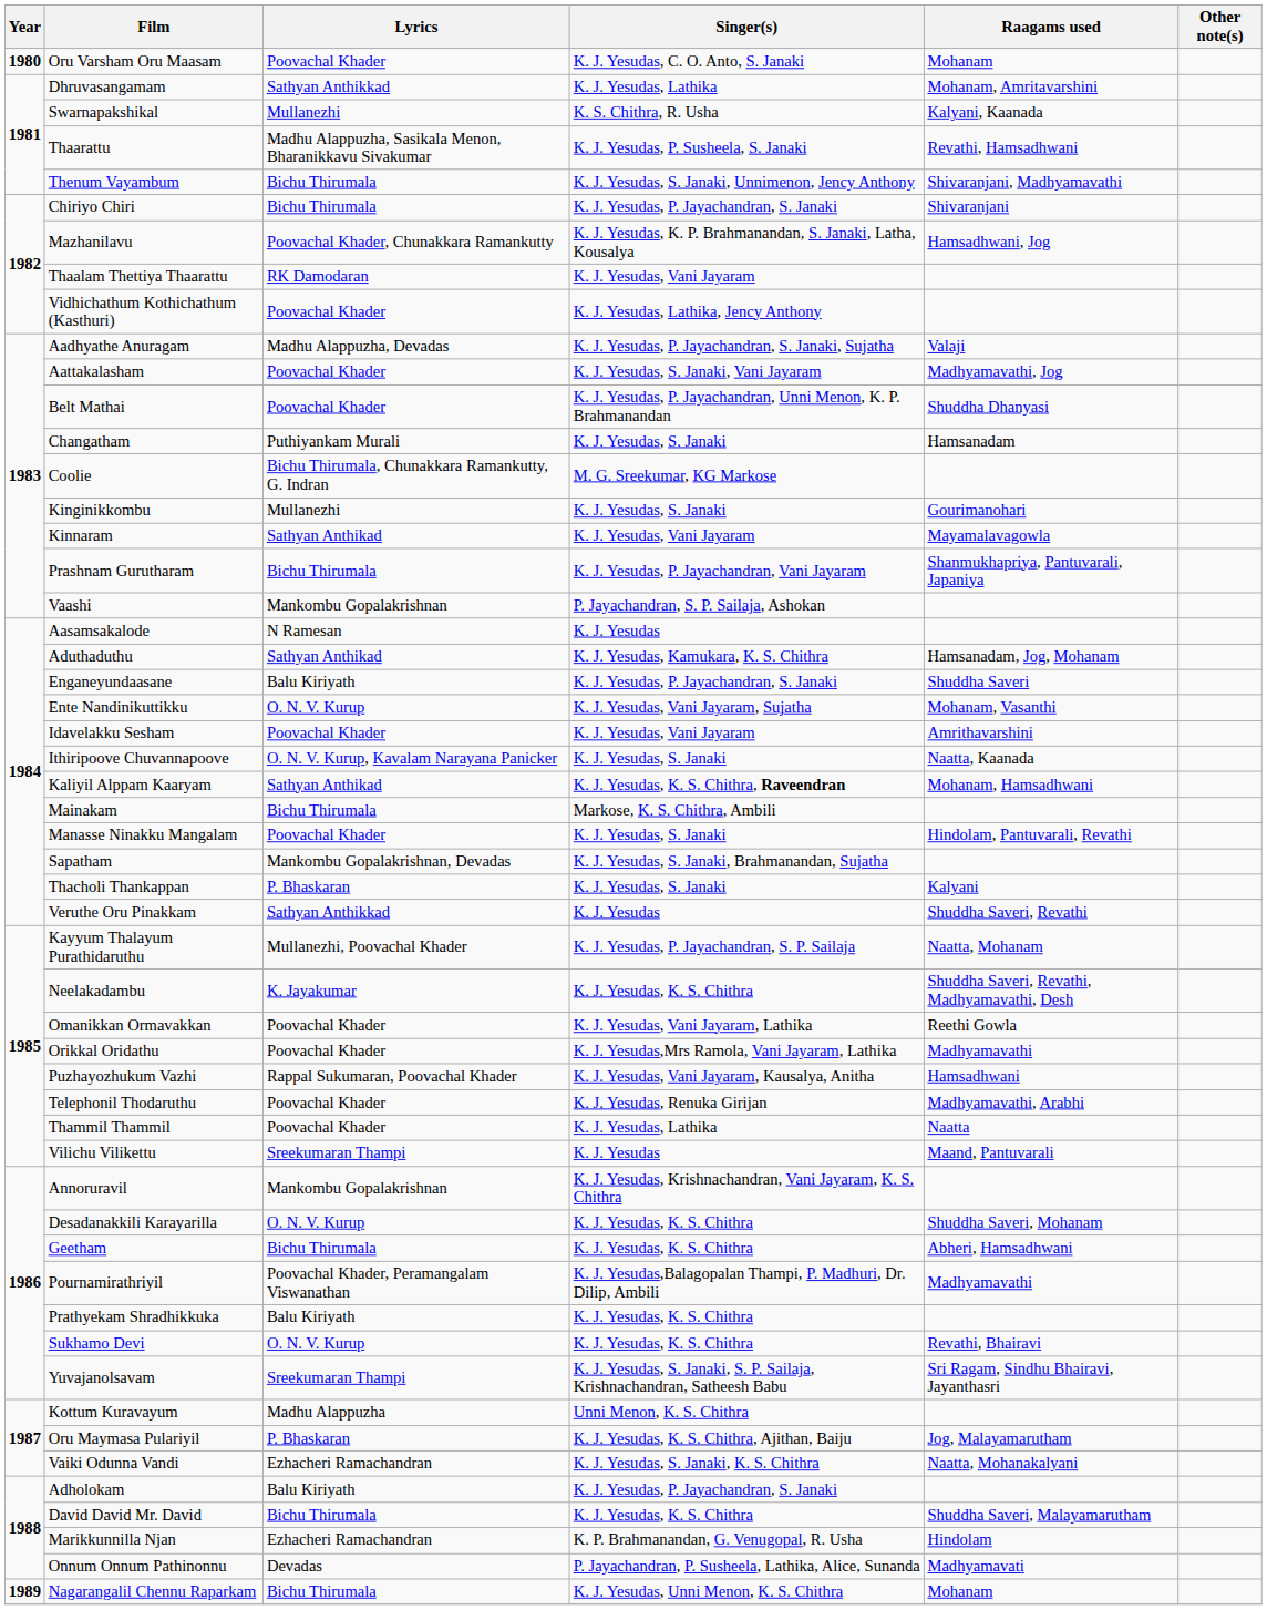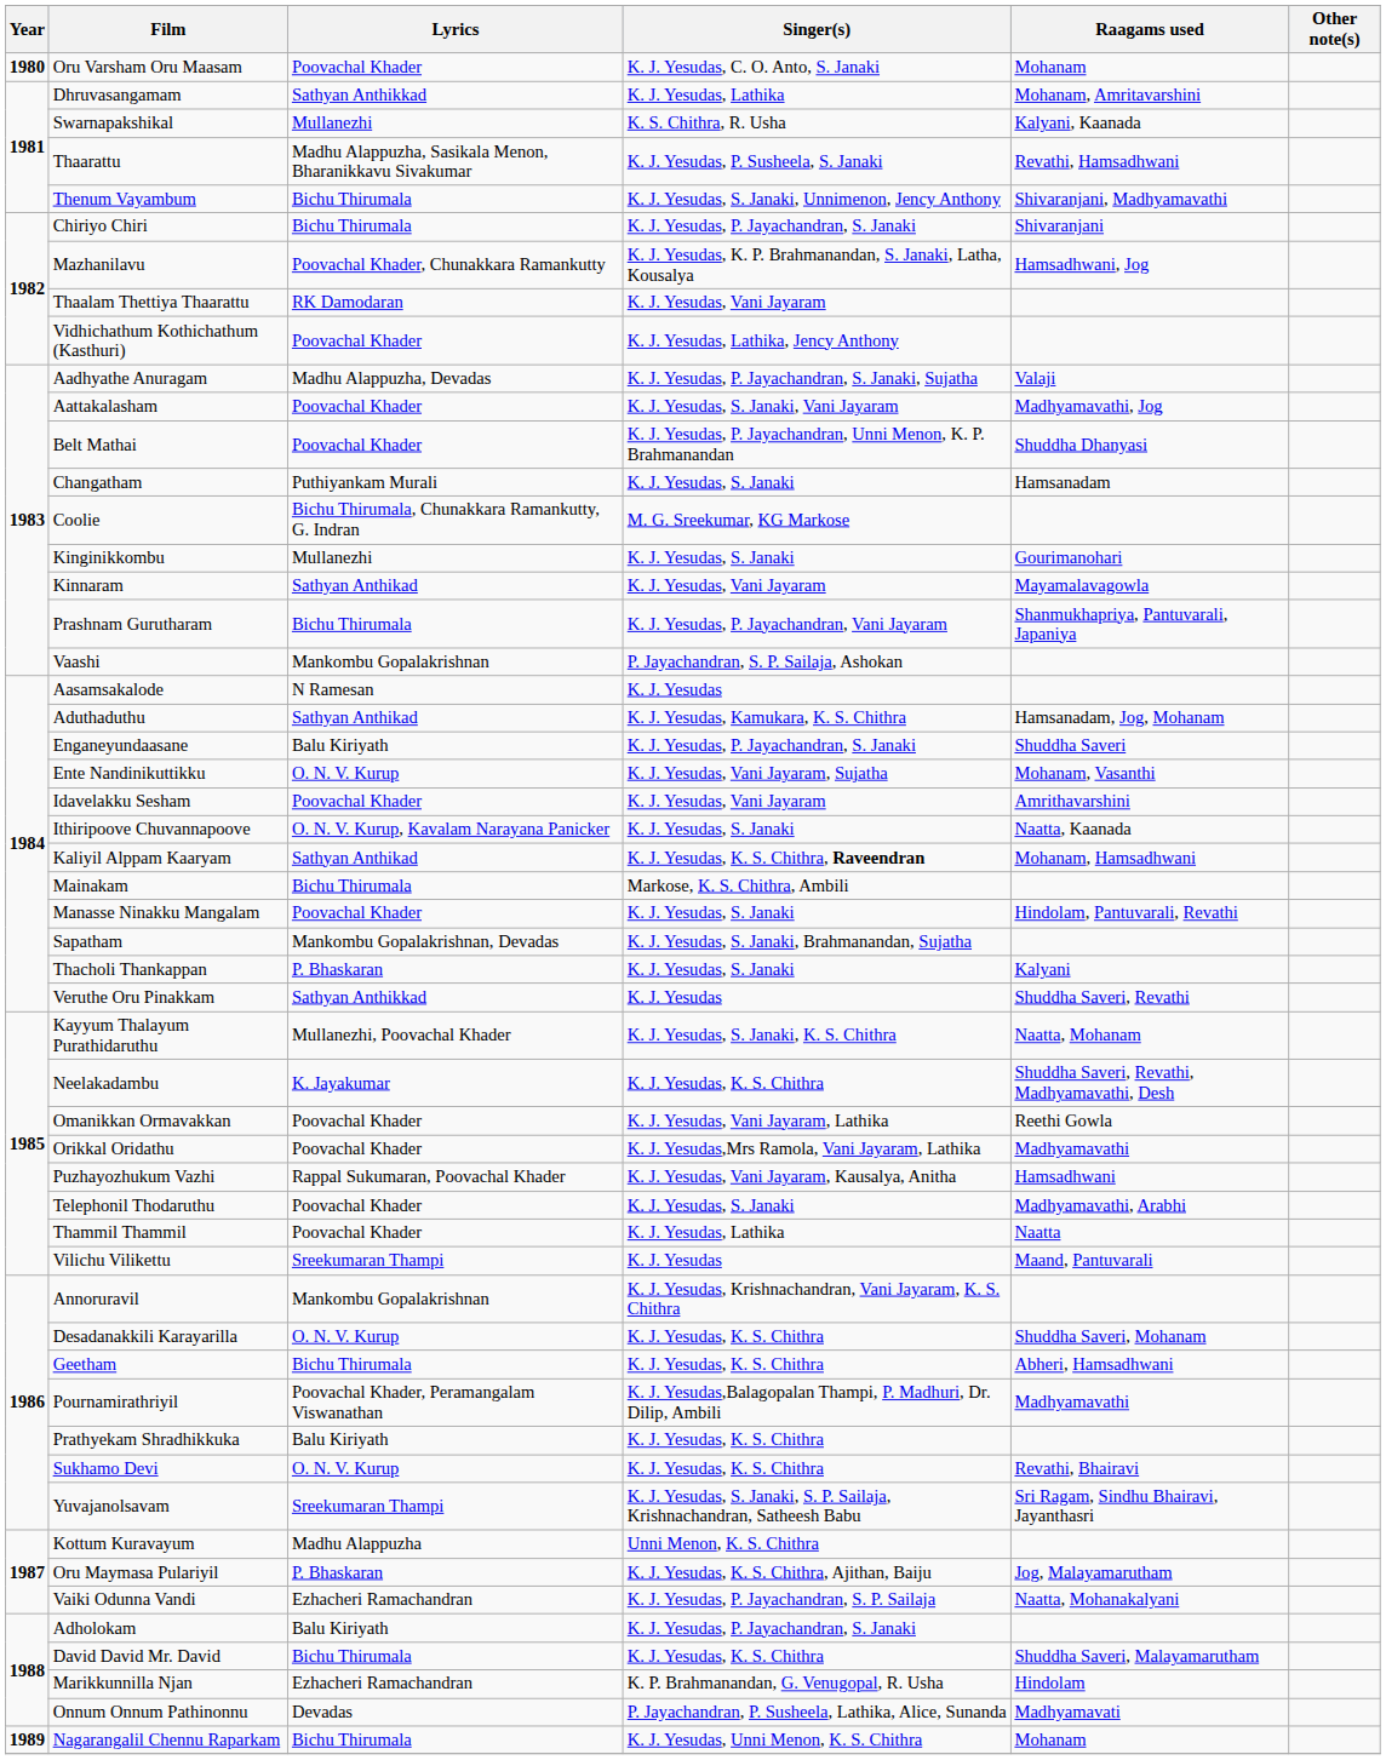Kayyum Thalayum Purathidaruthu | Singer(s): K. J. Yesudas, P. Jayachandran, S. P. Sailaja -> K. J. Yesudas, S. Janaki, K. S. Chithra
Telephonil Thodaruthu | Singer(s): K. J. Yesudas, Renuka Girijan -> K. J. Yesudas, S. Janaki
Vaiki Odunna Vandi | Singer(s): K. J. Yesudas, S. Janaki, K. S. Chithra -> K. J. Yesudas, P. Jayachandran, S. P. Sailaja
